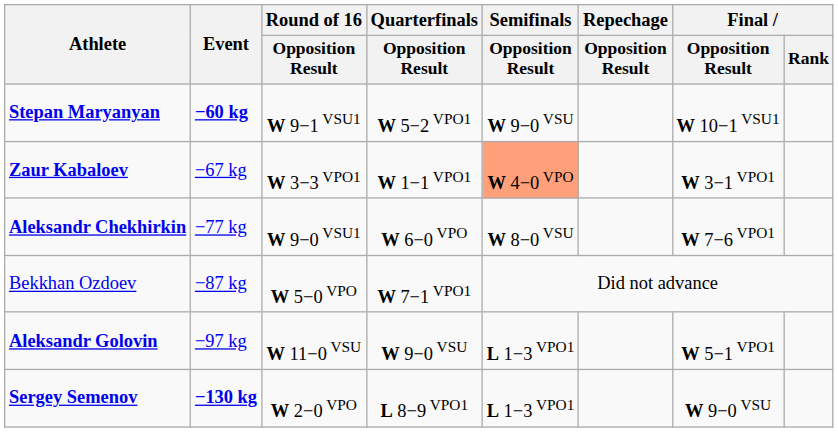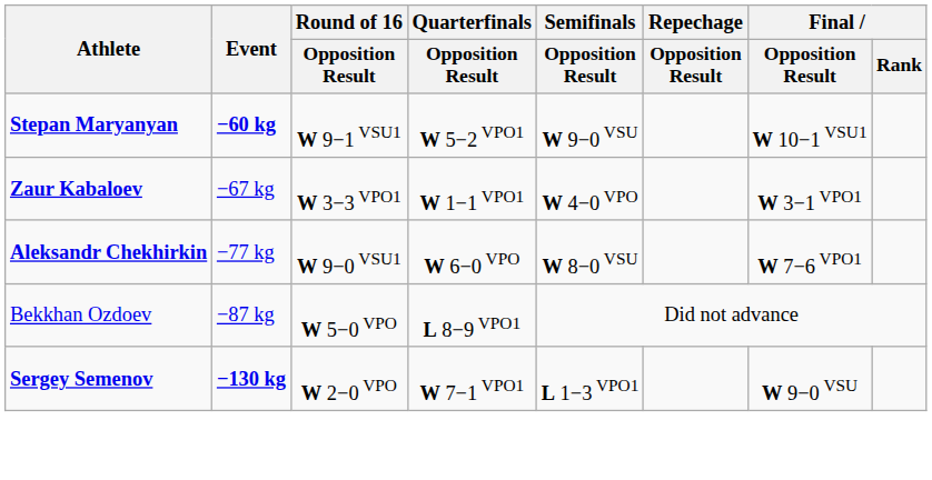Zaur Kabaloev | Semifinals / Opposition Result: lightsalmon background -> no background
Bekkhan Ozdoev | Quarterfinals / Opposition Result: W 7−1 VPO1 -> L 8−9 VPO1
- row: Aleksandr Golovin | −97 kg | W 11−0 VSU | W 9−0 VSU | L 1−3 VPO1 | W 5−1 VPO1
Sergey Semenov | Quarterfinals / Opposition Result: L 8−9 VPO1 -> W 7−1 VPO1
